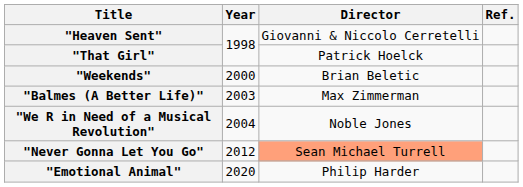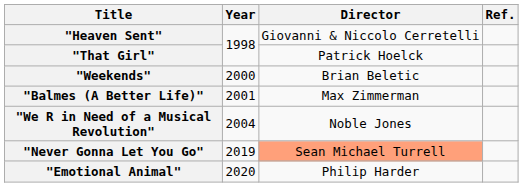"Balmes (A Better Life)" | Year: 2003 -> 2001
"Never Gonna Let You Go" | Year: 2012 -> 2019
